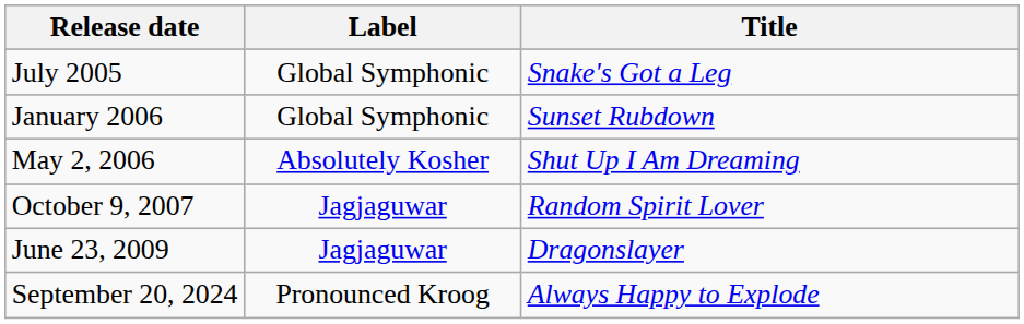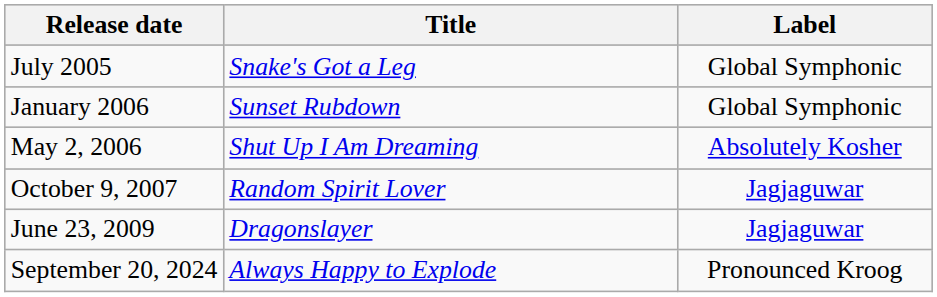columns swapped: Title <-> Label
